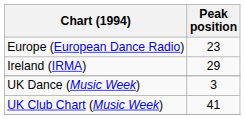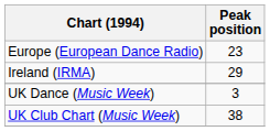UK Club Chart (Music Week) | Peak position: 41 -> 38
